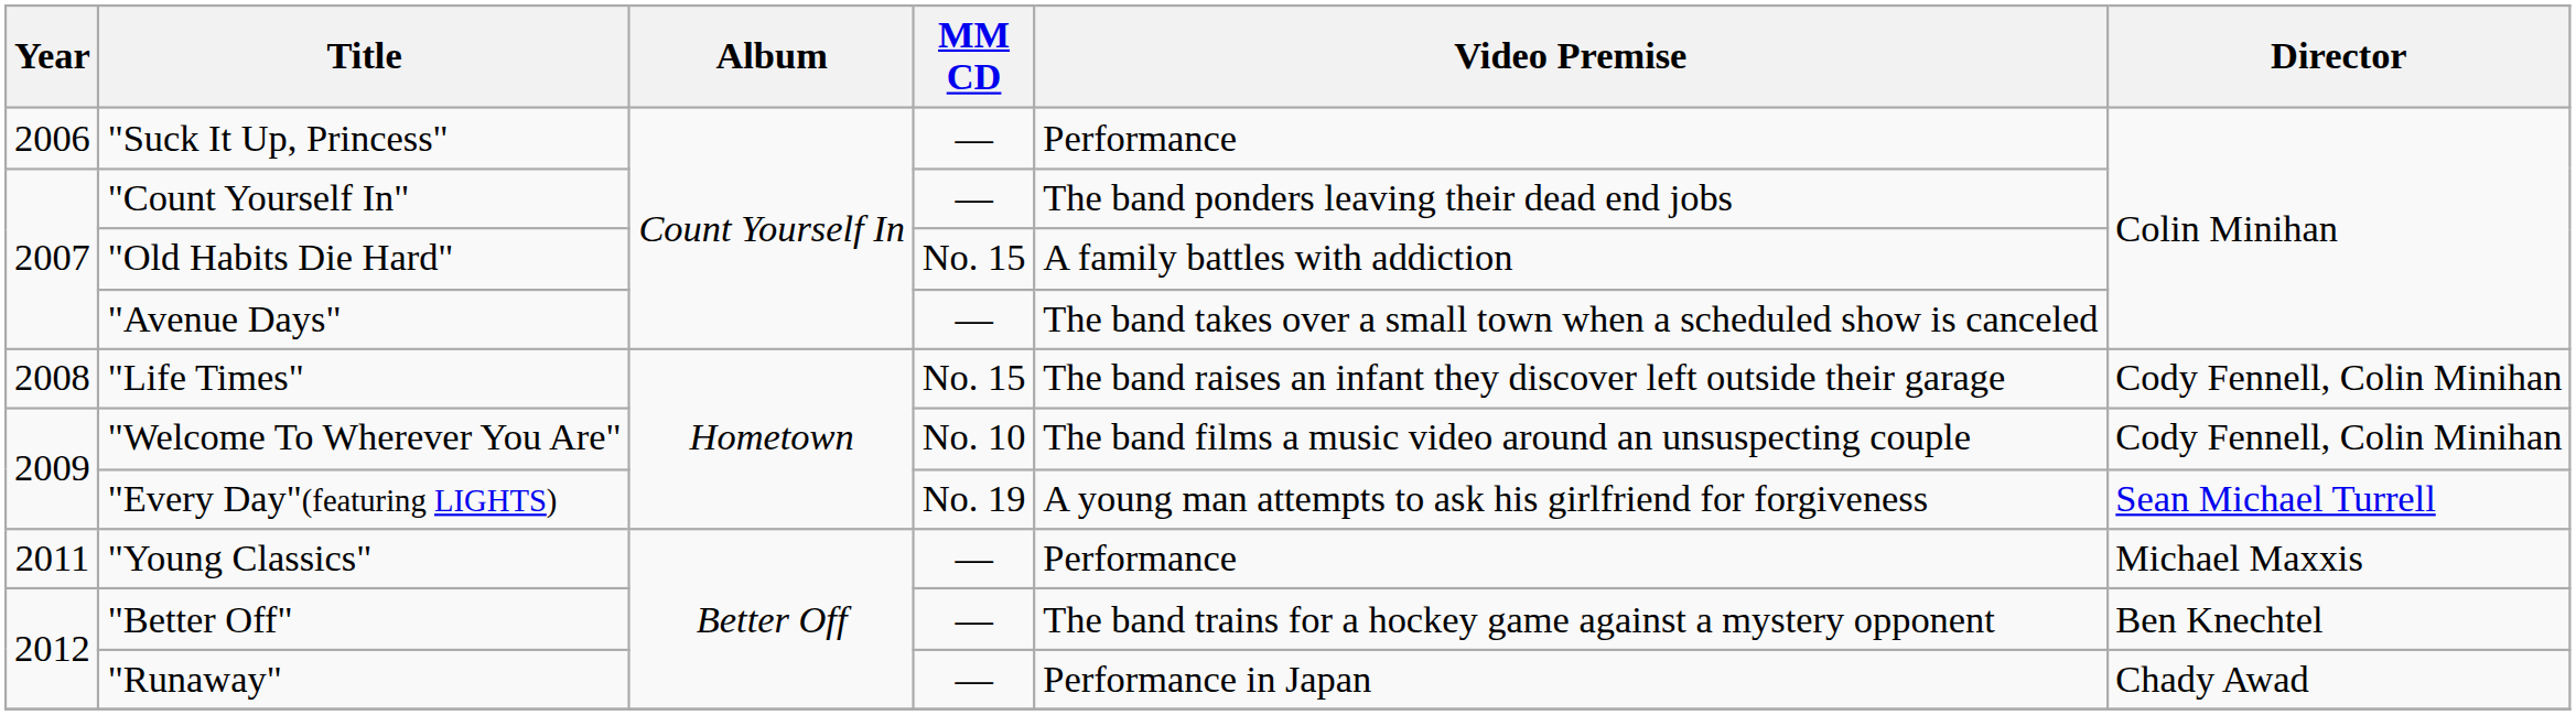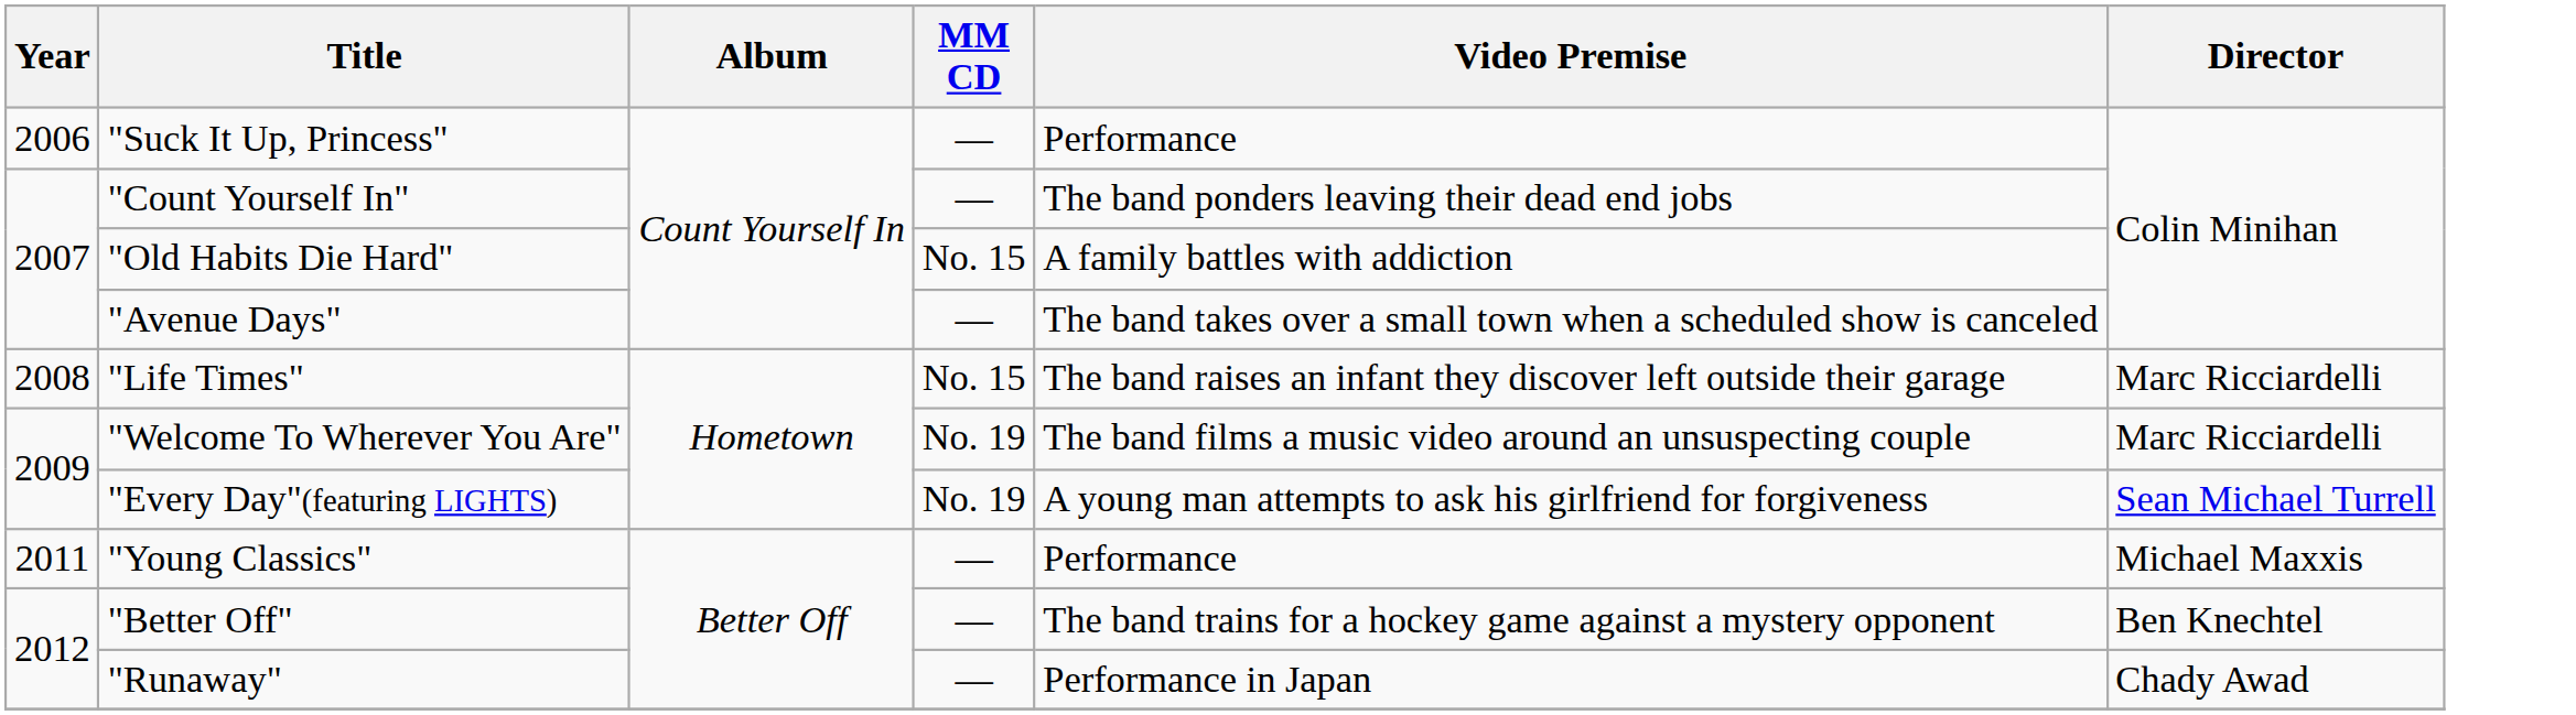"Life Times" | Director: Cody Fennell, Colin Minihan -> Marc Ricciardelli
"Welcome To Wherever You Are" | MM CD: No. 10 -> No. 19
"Welcome To Wherever You Are" | Director: Cody Fennell, Colin Minihan -> Marc Ricciardelli
